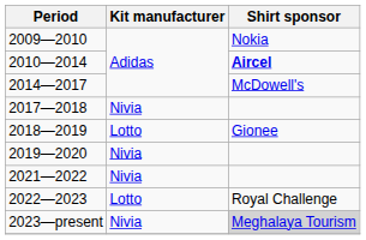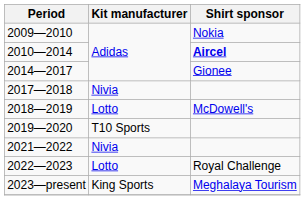2014—2017 | Shirt sponsor: McDowell's -> Gionee
2018—2019 | Shirt sponsor: Gionee -> McDowell's
2019—2020 | Kit manufacturer: Nivia -> T10 Sports
2023—present | Kit manufacturer: Nivia -> King Sports
2023—present | Shirt sponsor: lightgrey background -> no background
